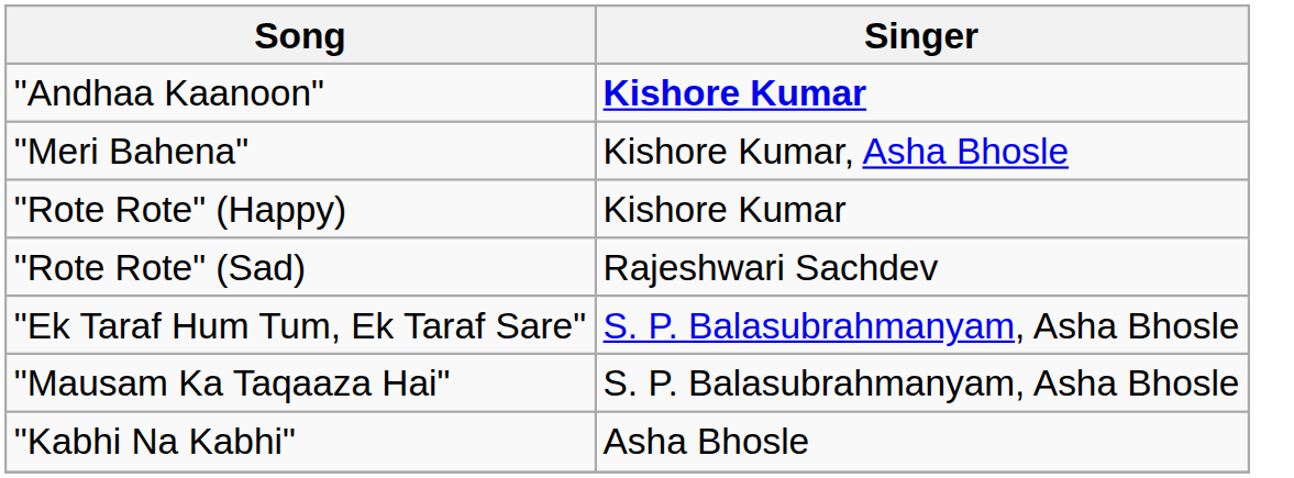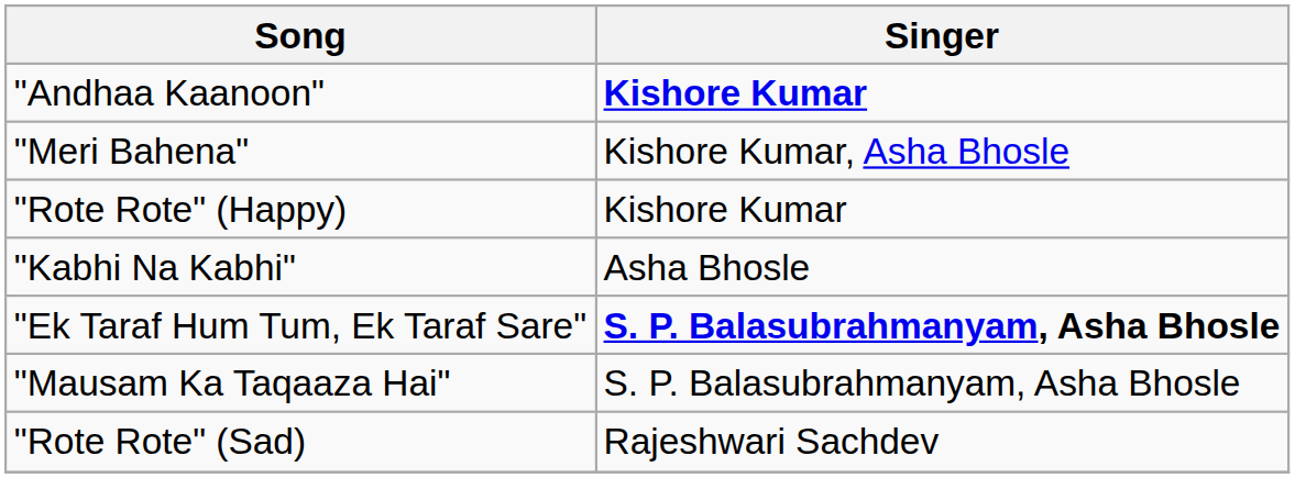rows swapped: "Rote Rote" (Sad) <-> "Kabhi Na Kabhi"
"Ek Taraf Hum Tum, Ek Taraf Sare" | Singer: normal -> bold
